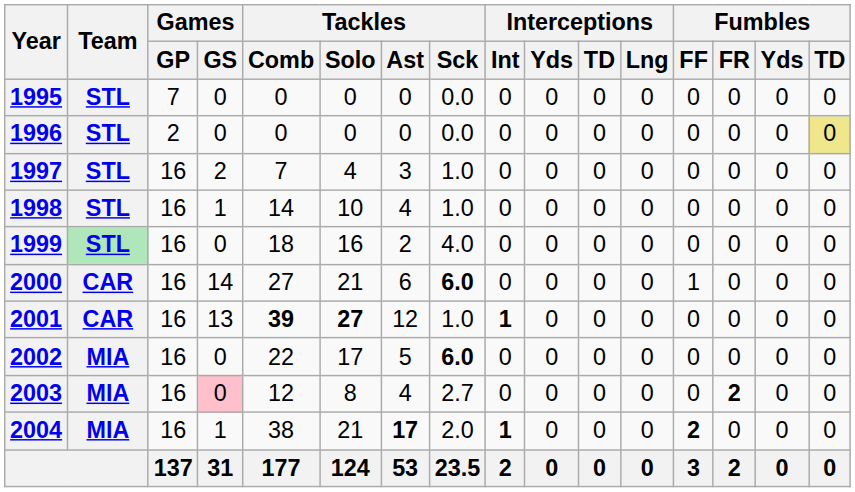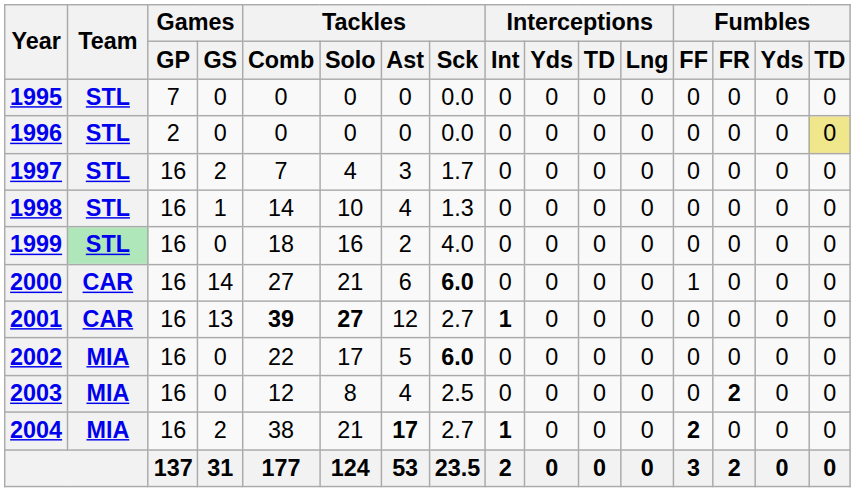1997 | Tackles / Sck: 1.0 -> 1.7
1998 | Tackles / Sck: 1.0 -> 1.3
2001 | Tackles / Sck: 1.0 -> 2.7
2003 | Games / GS: pink background -> no background
2003 | Tackles / Sck: 2.7 -> 2.5
2004 | Games / GS: 1 -> 2
2004 | Tackles / Sck: 2.0 -> 2.7
